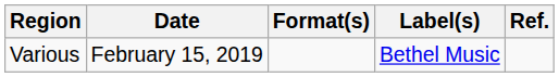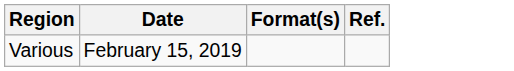- column: Label(s) | Bethel Music
